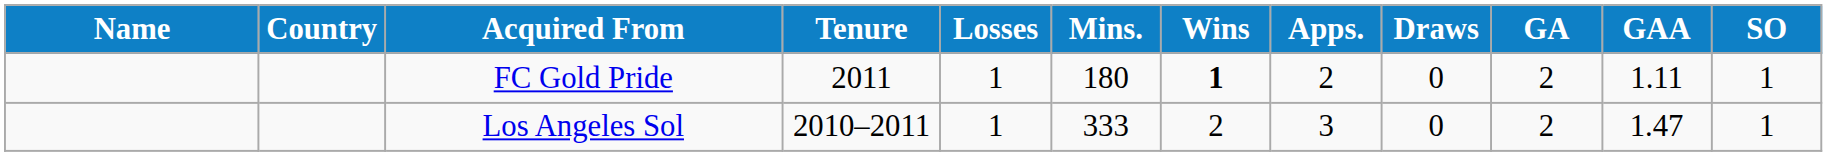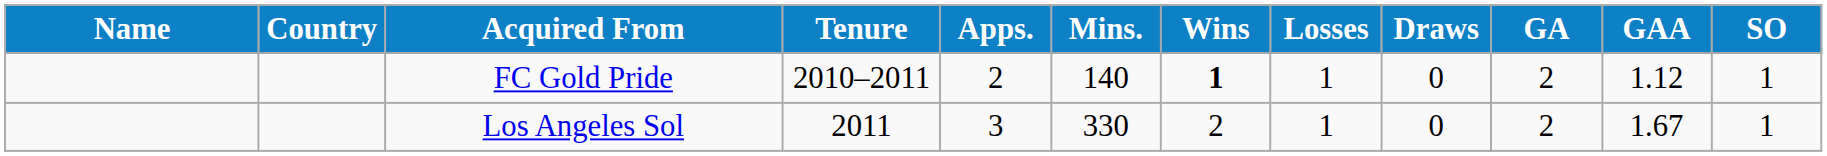columns swapped: Apps. <-> Losses
FC Gold Pride | Tenure: 2011 -> 2010–2011
FC Gold Pride | Mins.: 180 -> 140
FC Gold Pride | GAA: 1.11 -> 1.12
Los Angeles Sol | Tenure: 2010–2011 -> 2011
Los Angeles Sol | Mins.: 333 -> 330
Los Angeles Sol | GAA: 1.47 -> 1.67
